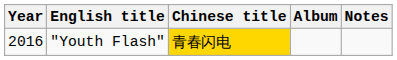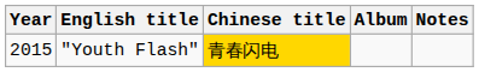"Youth Flash" | Year: 2016 -> 2015
